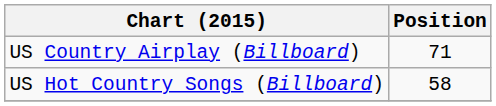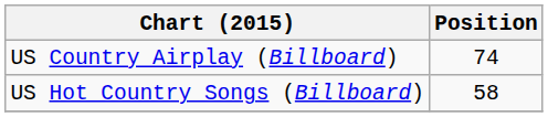US Country Airplay (Billboard) | Position: 71 -> 74
